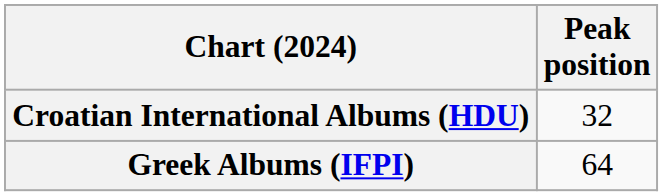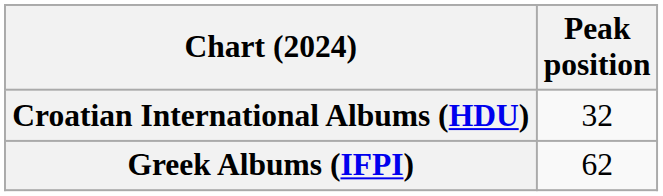Greek Albums (IFPI) | Peak position: 64 -> 62
